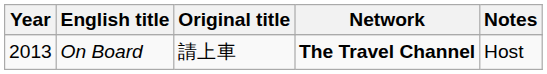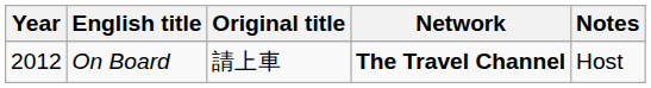On Board | Year: 2013 -> 2012
